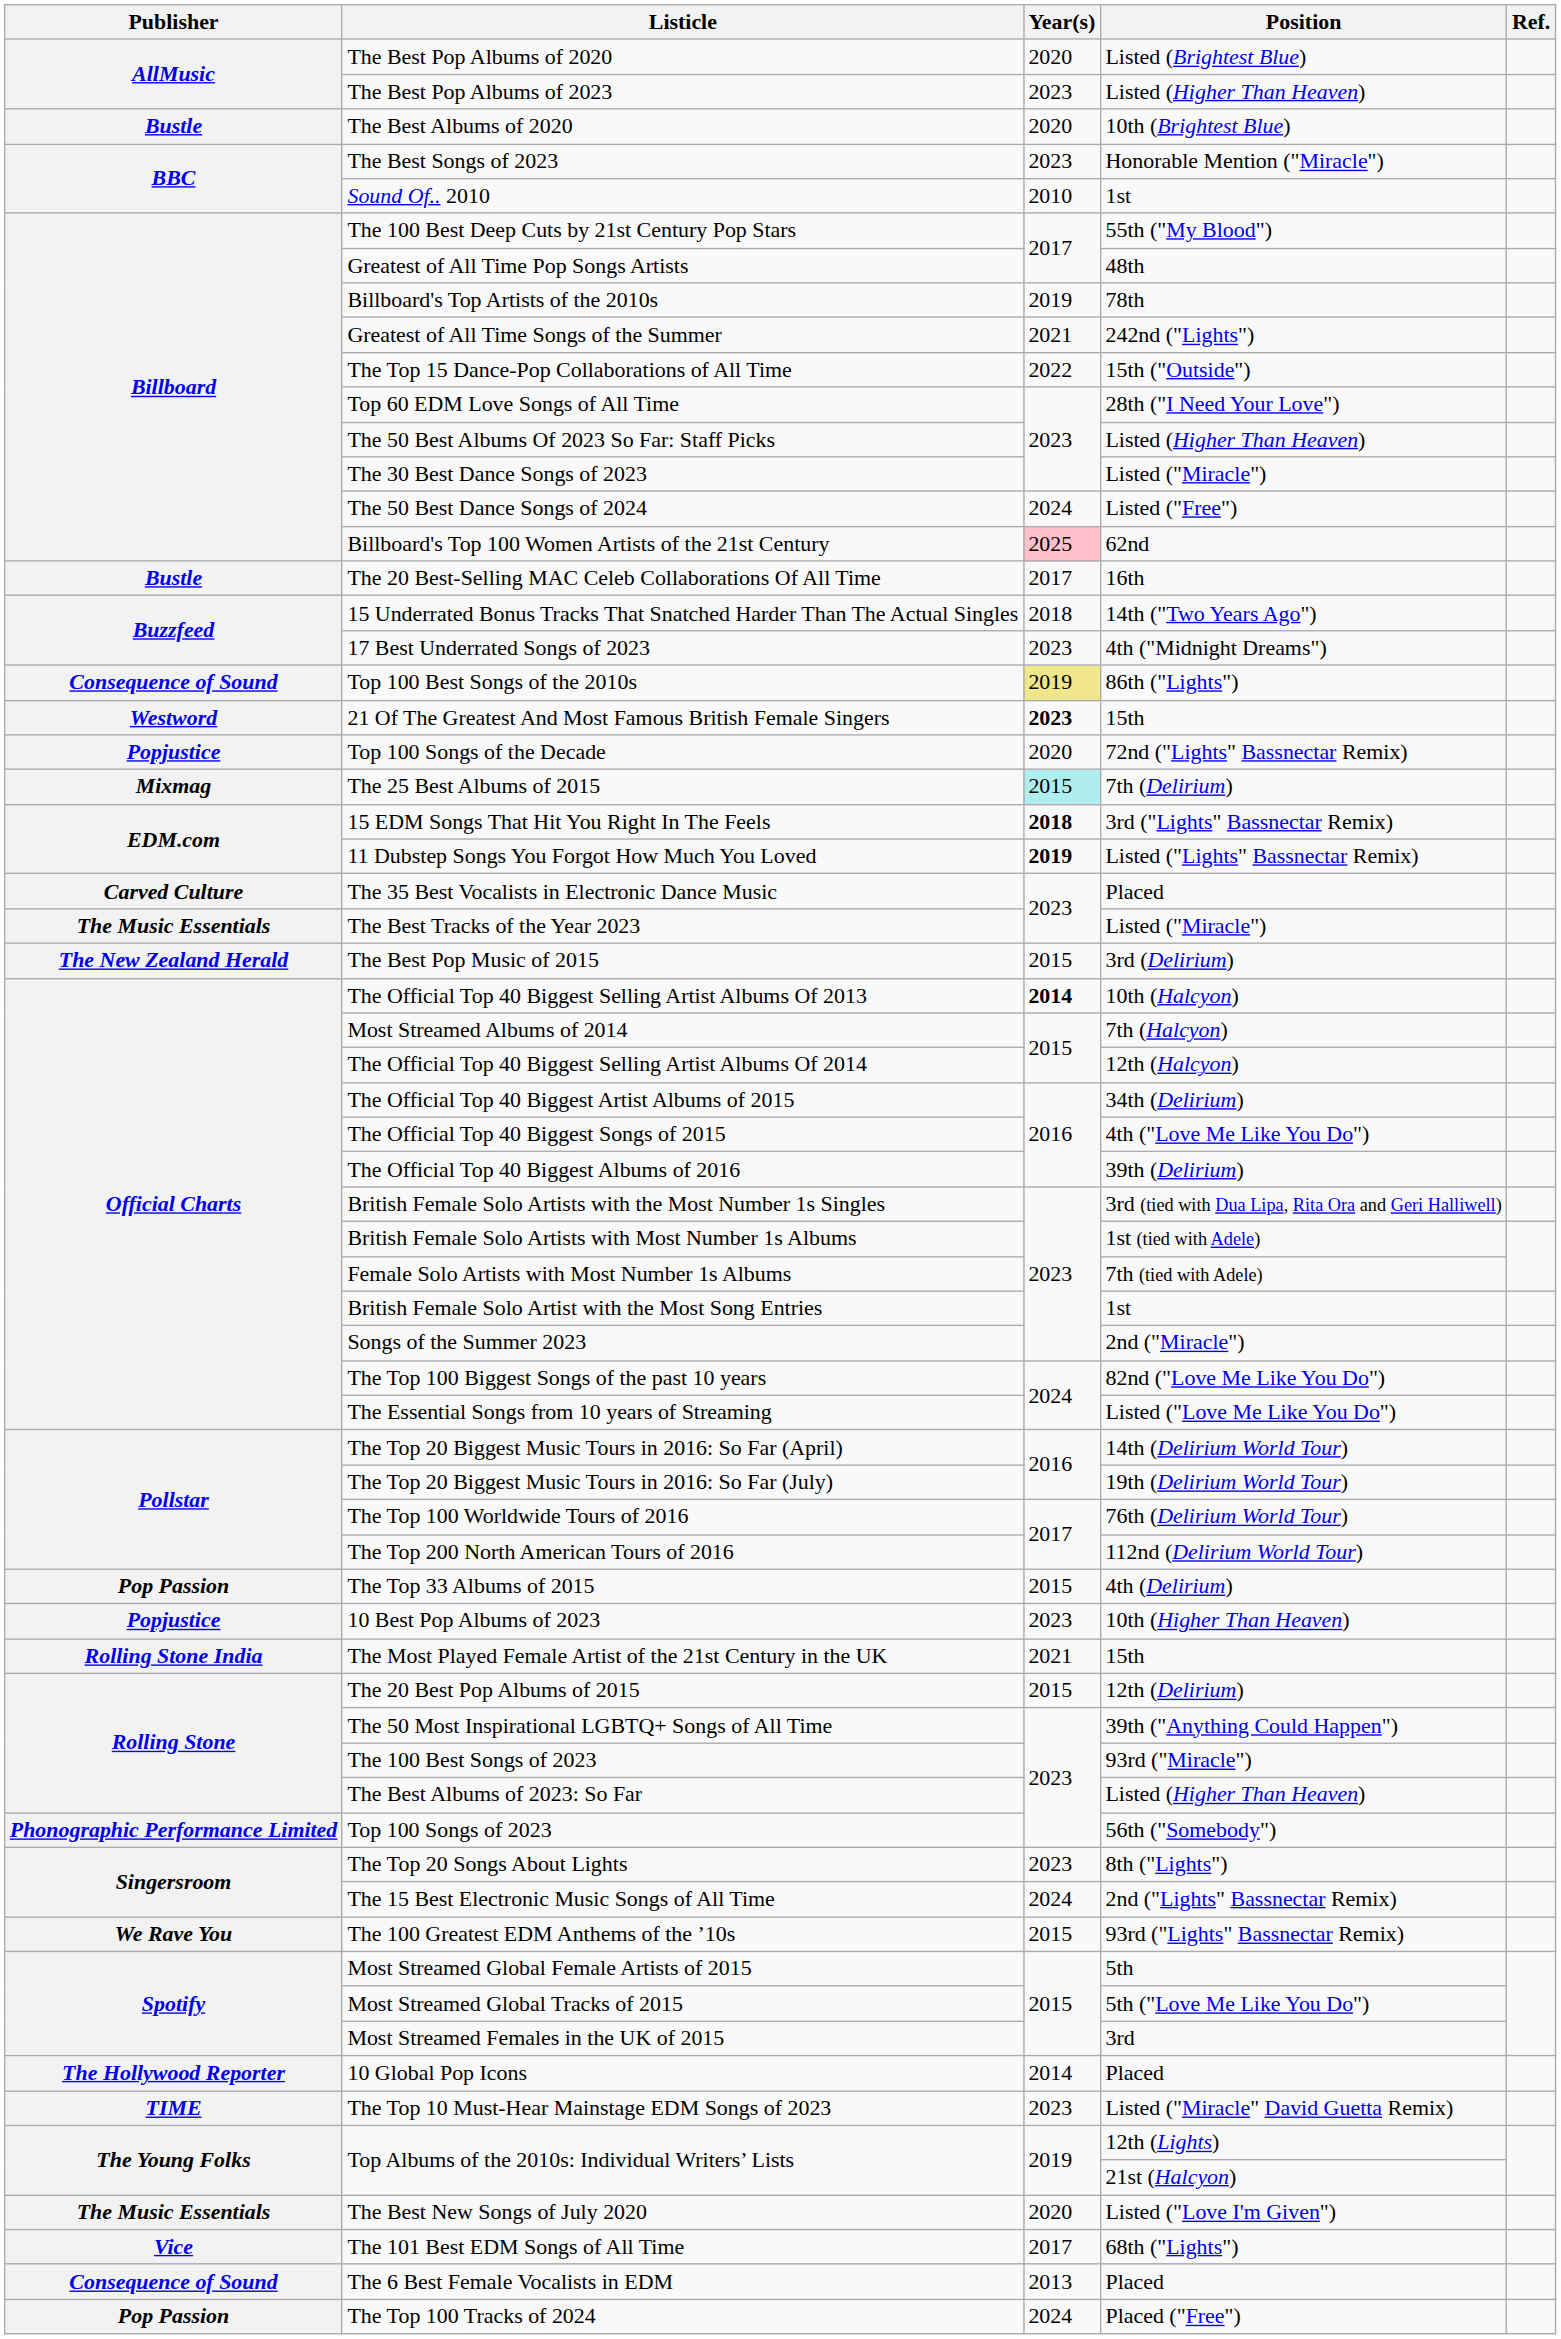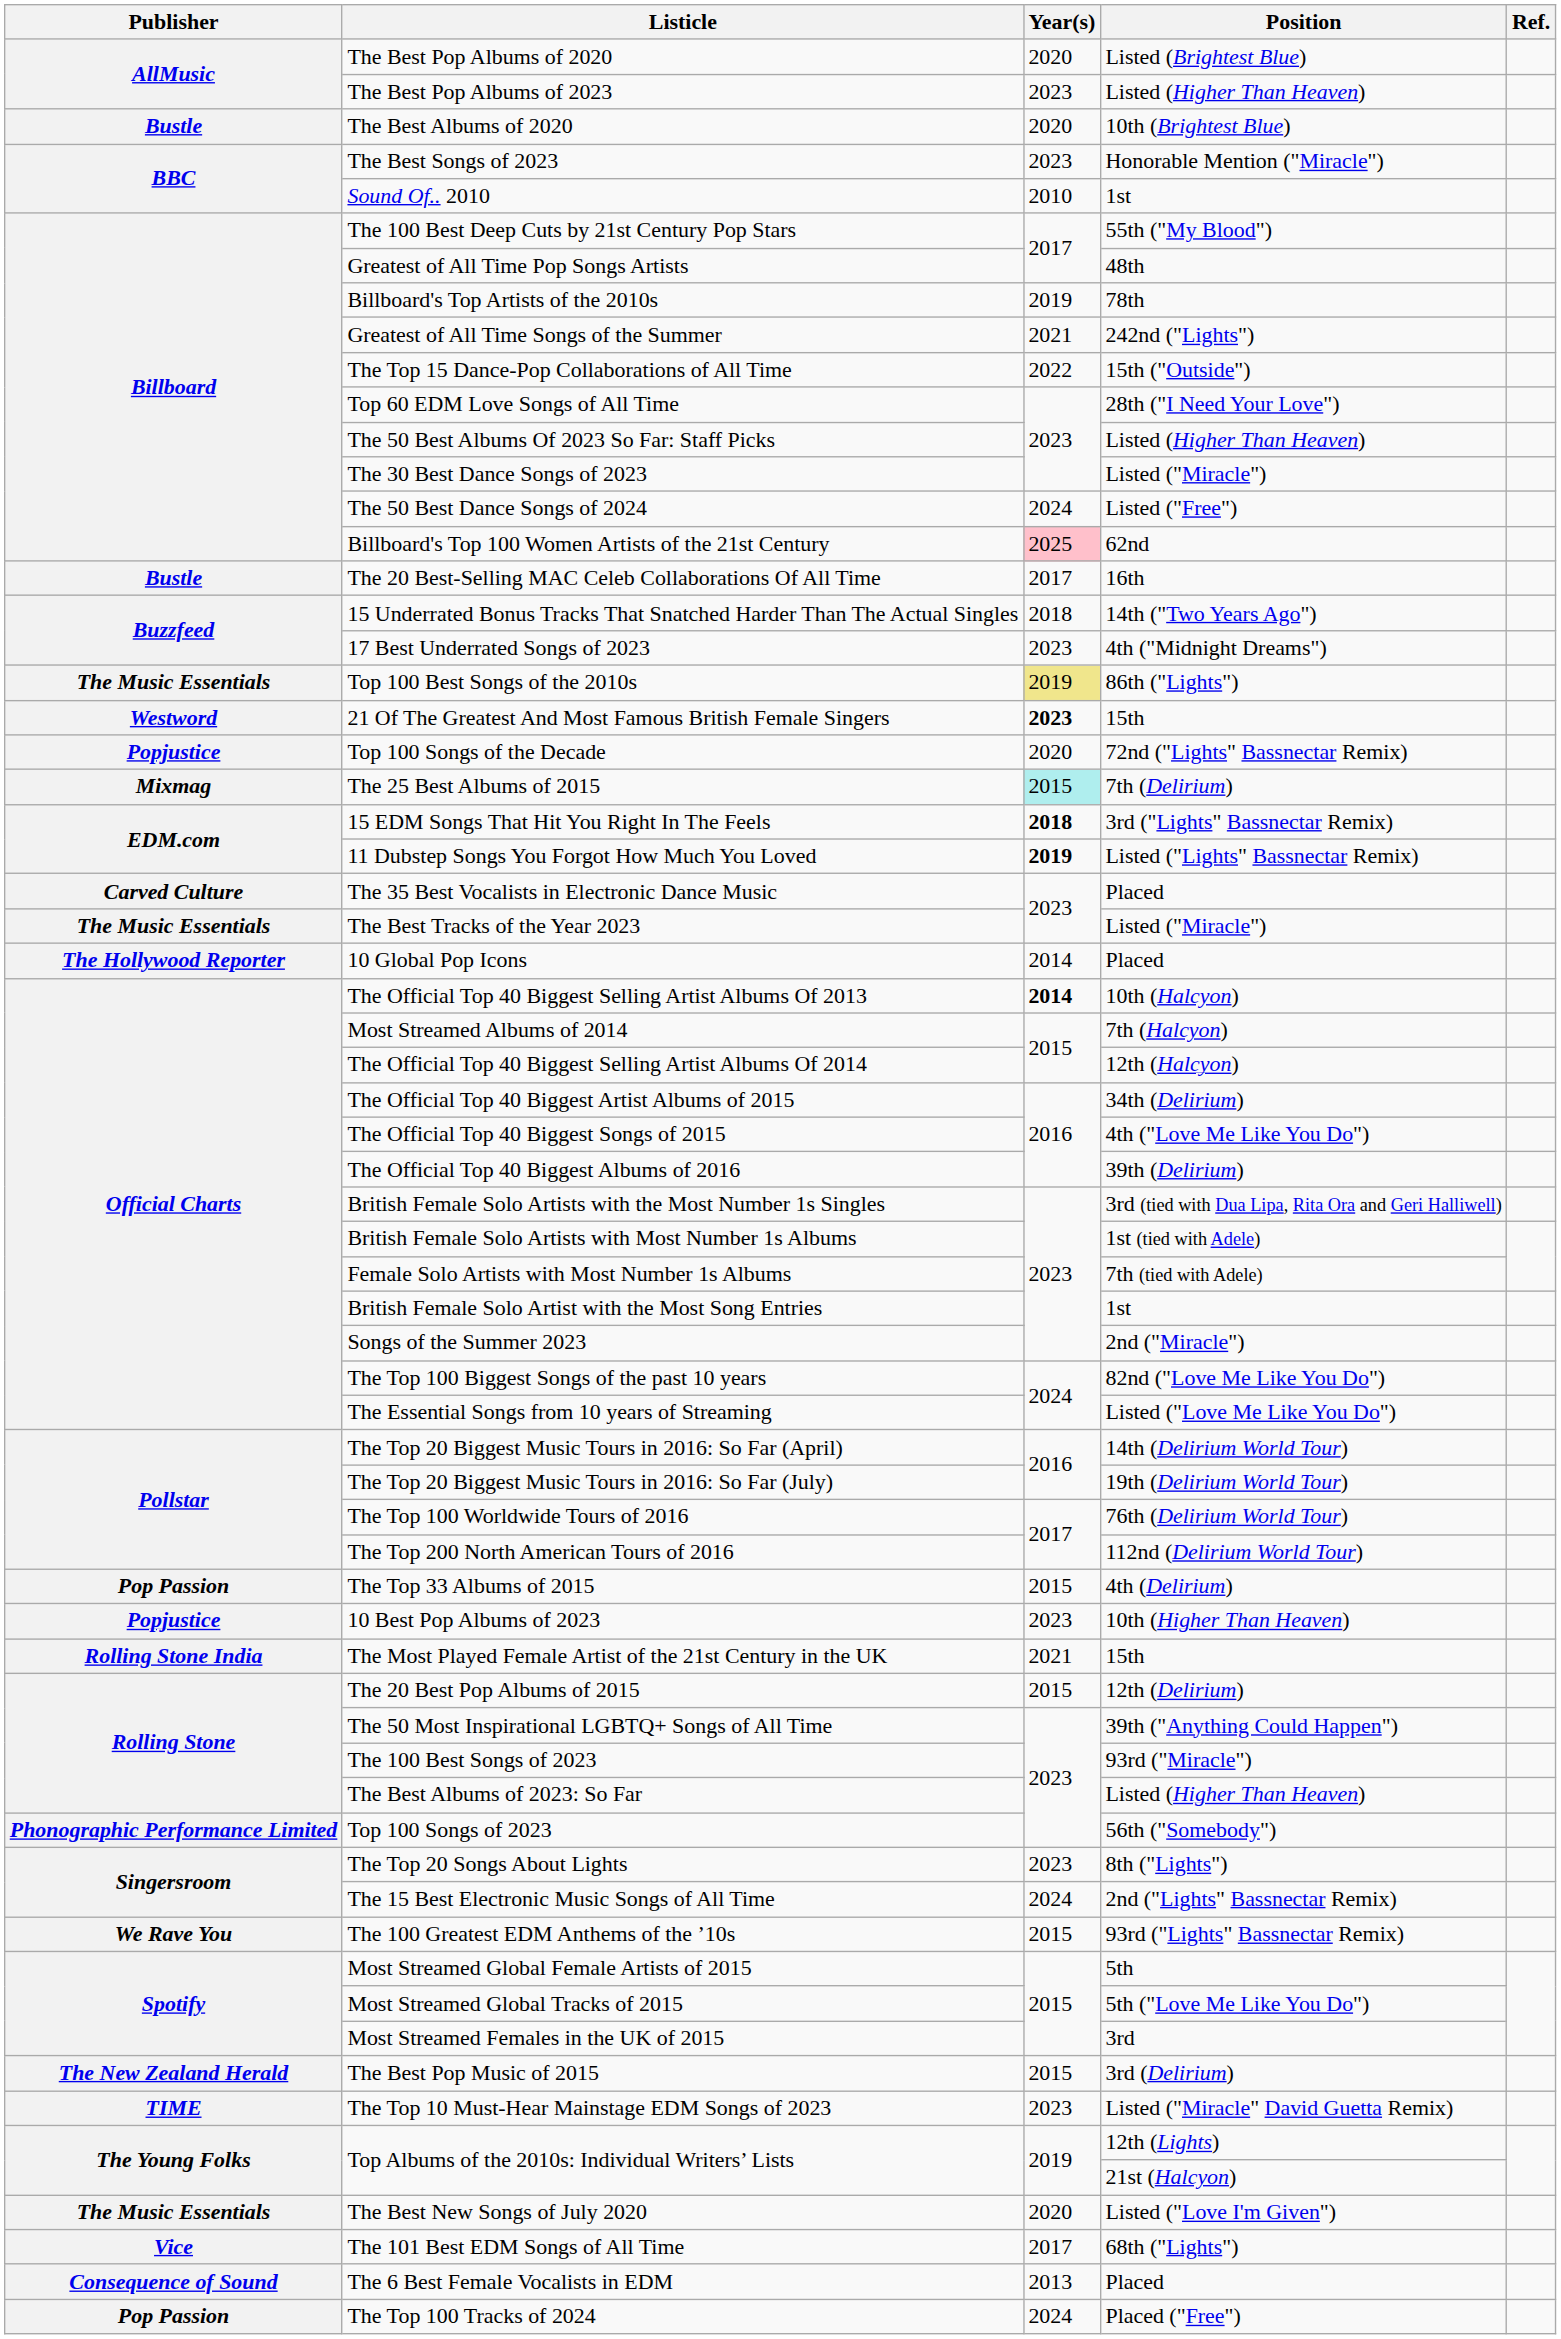Top 100 Best Songs of the 2010s | Publisher: Consequence of Sound -> The Music Essentials
rows swapped: The Best Pop Music of 2015 <-> 10 Global Pop Icons
